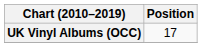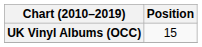UK Vinyl Albums (OCC) | Position: 17 -> 15
